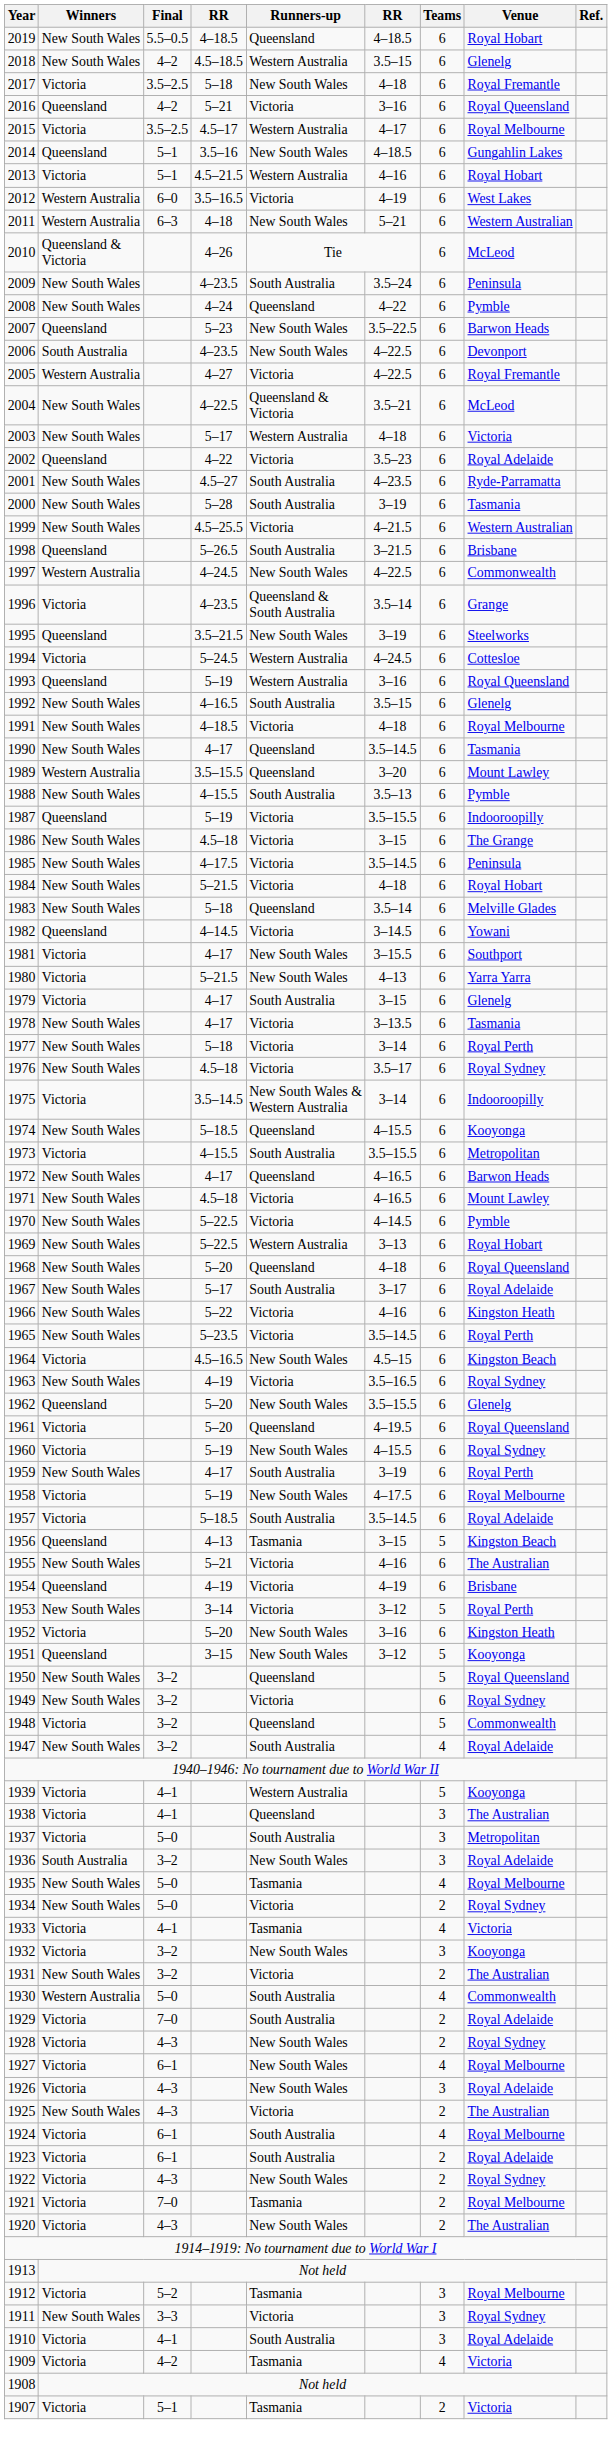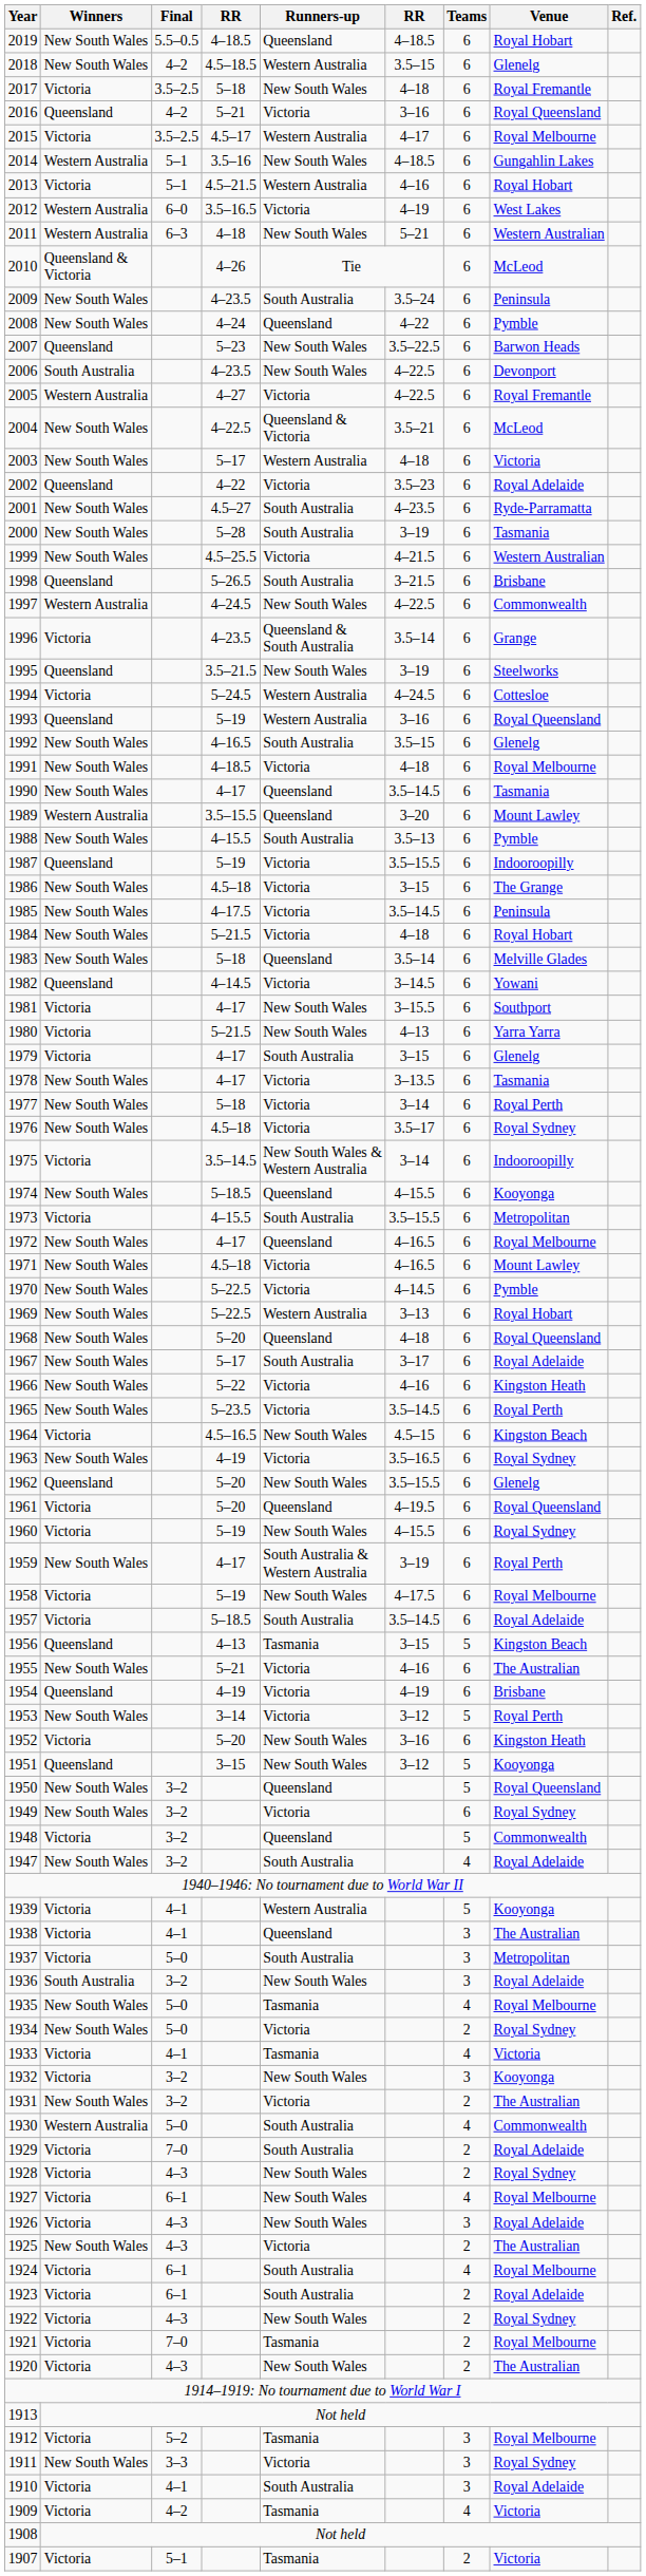2014 | Winners: Queensland -> Western Australia
1972 | Venue: Barwon Heads -> Royal Melbourne
1959 | Runners-up: South Australia -> South Australia & Western Australia
